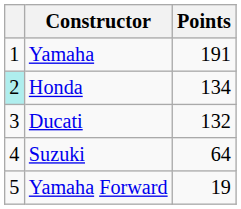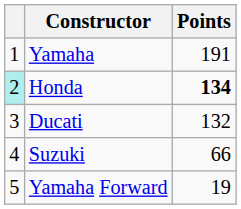Honda | Points: normal -> bold
Suzuki | Points: 64 -> 66
